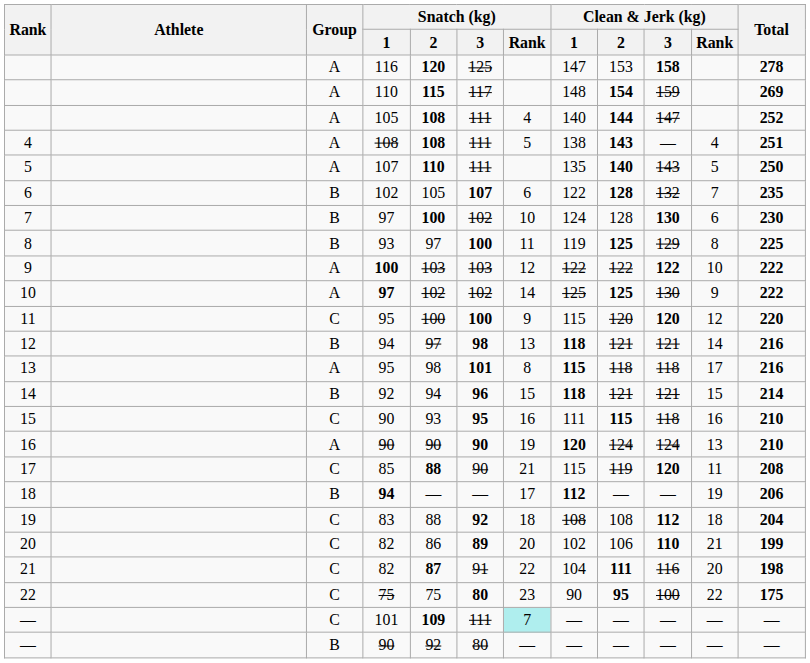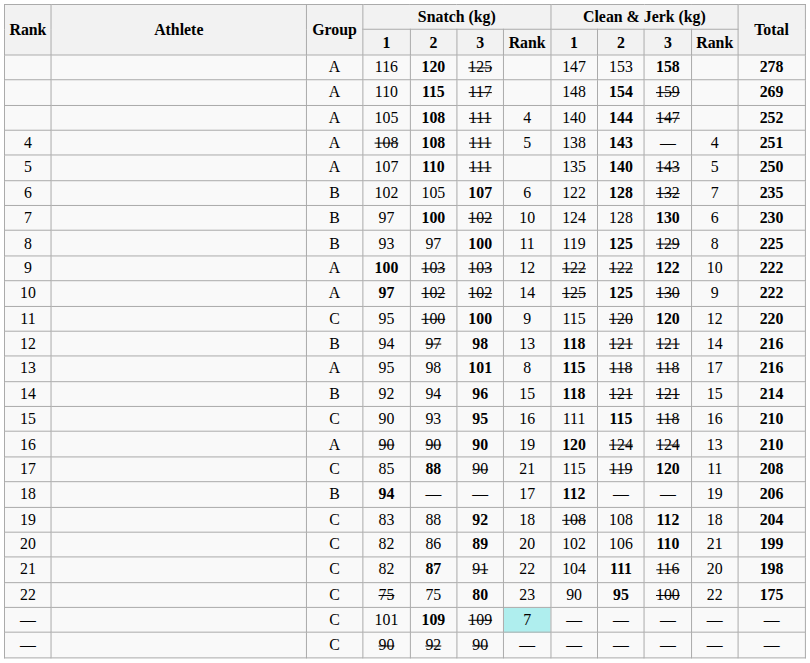— / 101 | Snatch (kg) / 3: 111 -> 109
— / 90 | Group: B -> C
— / 90 | Snatch (kg) / 3: 80 -> 90
